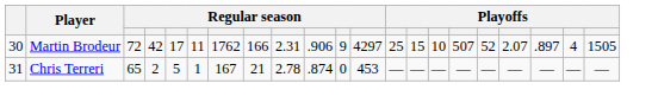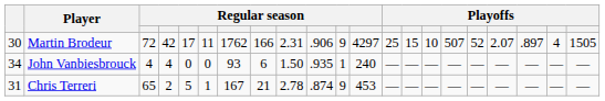+ row: 34 | John Vanbiesbrouck | 4 | 4 | 0 | 0 | 93 | 6 | 1.50 | .935 | 1 | 240 | — | — | — | — | — | — | — | — | —
Chris Terreri | column 11: 0 -> 9
